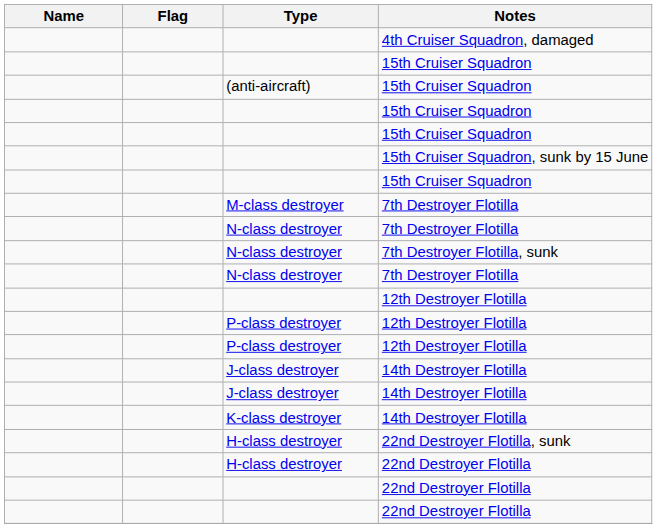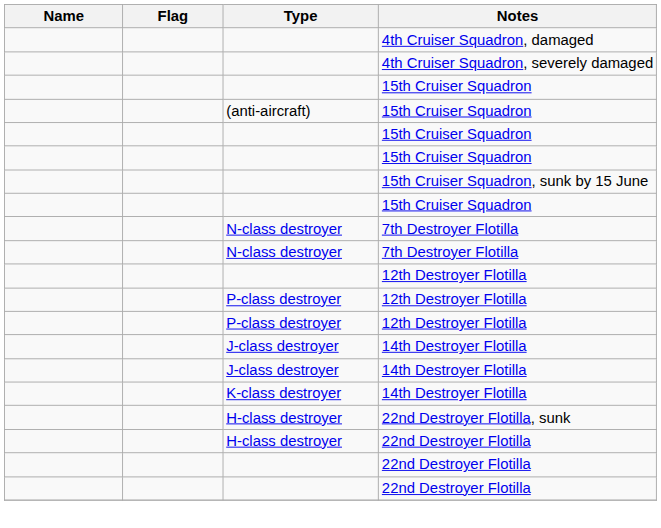+ row: 4th Cruiser Squadron, severely damaged
- row: M-class destroyer | 7th Destroyer Flotilla
- row: N-class destroyer | 7th Destroyer Flotilla, sunk
